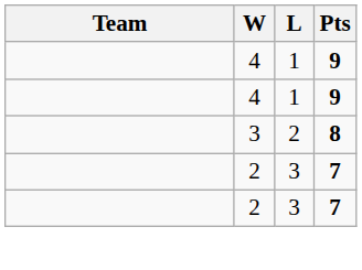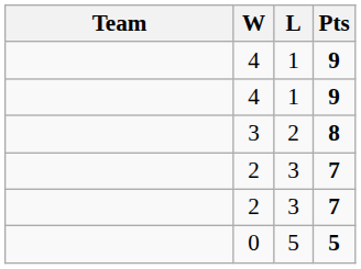+ row: 0 | 5 | 5
